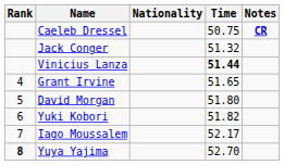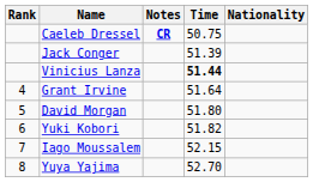columns swapped: Nationality <-> Notes
Jack Conger | Time: 51.32 -> 51.39
Grant Irvine | Time: 51.65 -> 51.64
Iago Moussalem | Time: 52.17 -> 52.15
Yuya Yajima | Rank: bold -> normal
